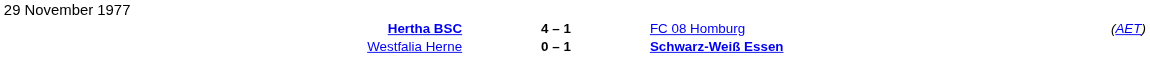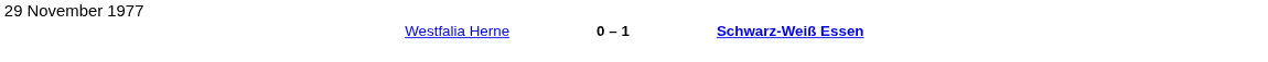- row: Hertha BSC | 4 – 1 | FC 08 Homburg | (AET)
